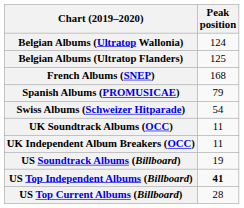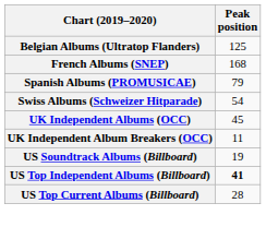- row: Belgian Albums (Ultratop Wallonia) | 124
+ row: UK Independent Albums (OCC) | 45
- row: UK Soundtrack Albums (OCC) | 11
